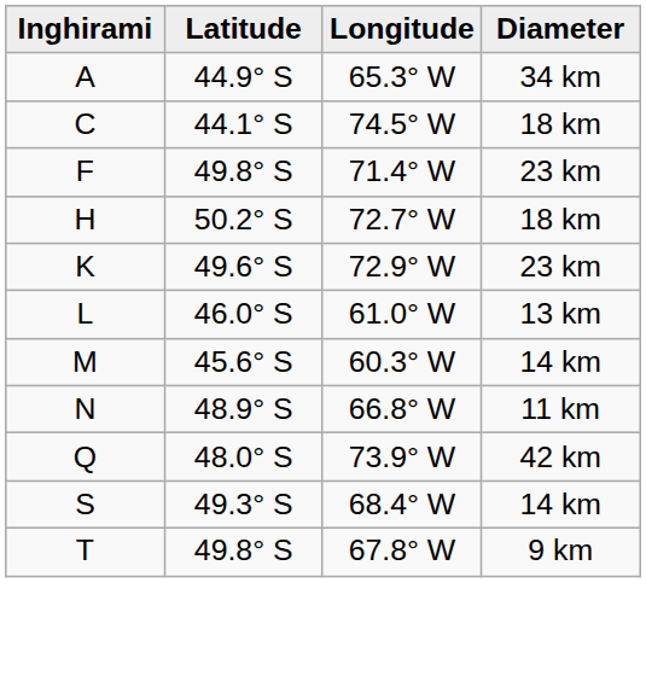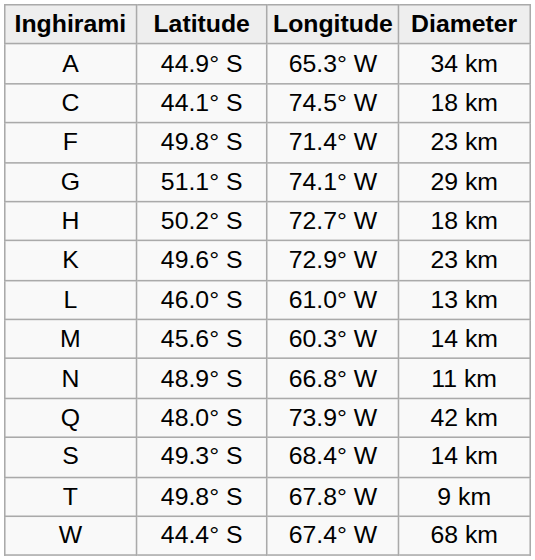+ row: G | 51.1° S | 74.1° W | 29 km
+ row: W | 44.4° S | 67.4° W | 68 km
